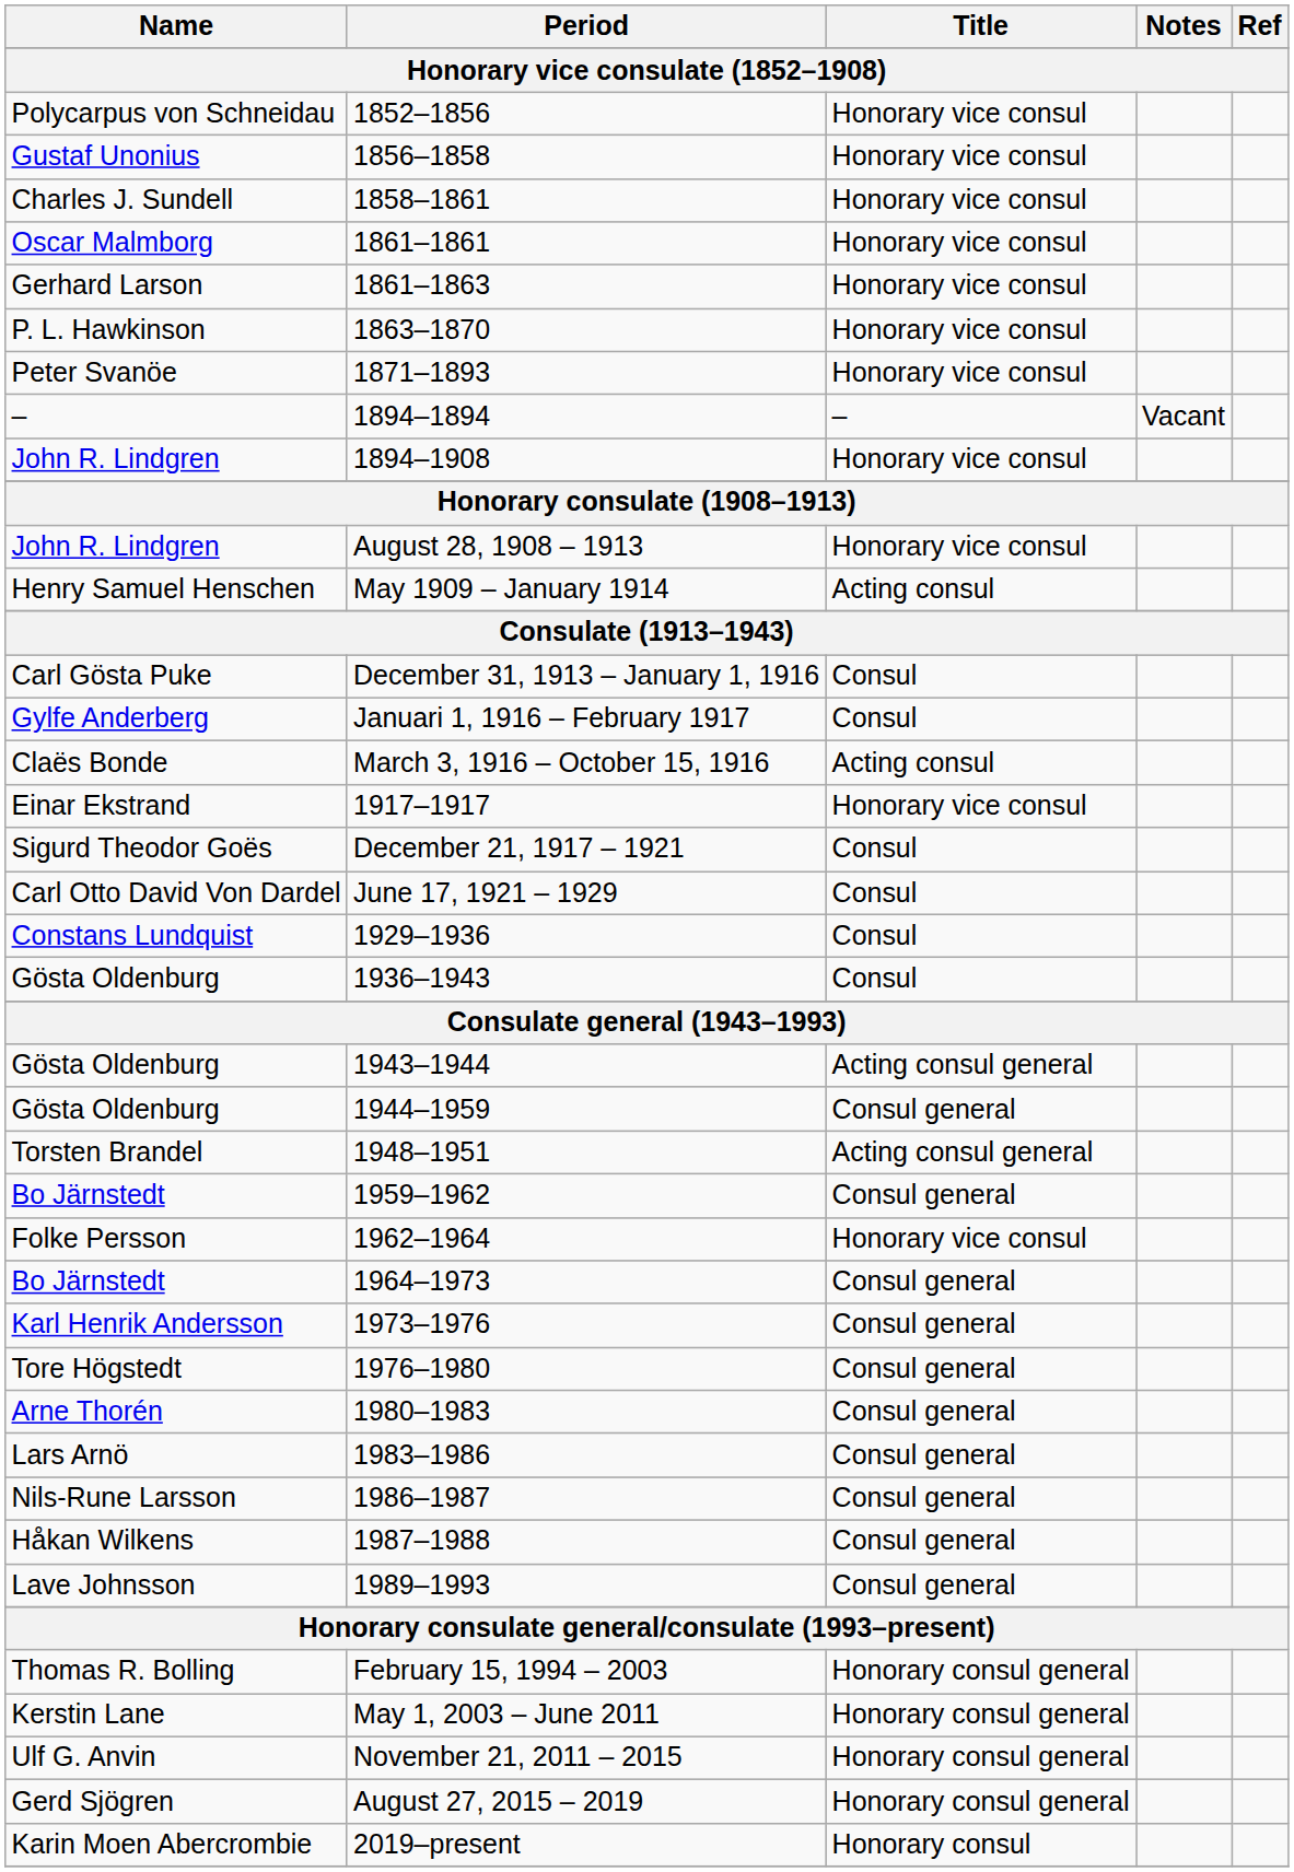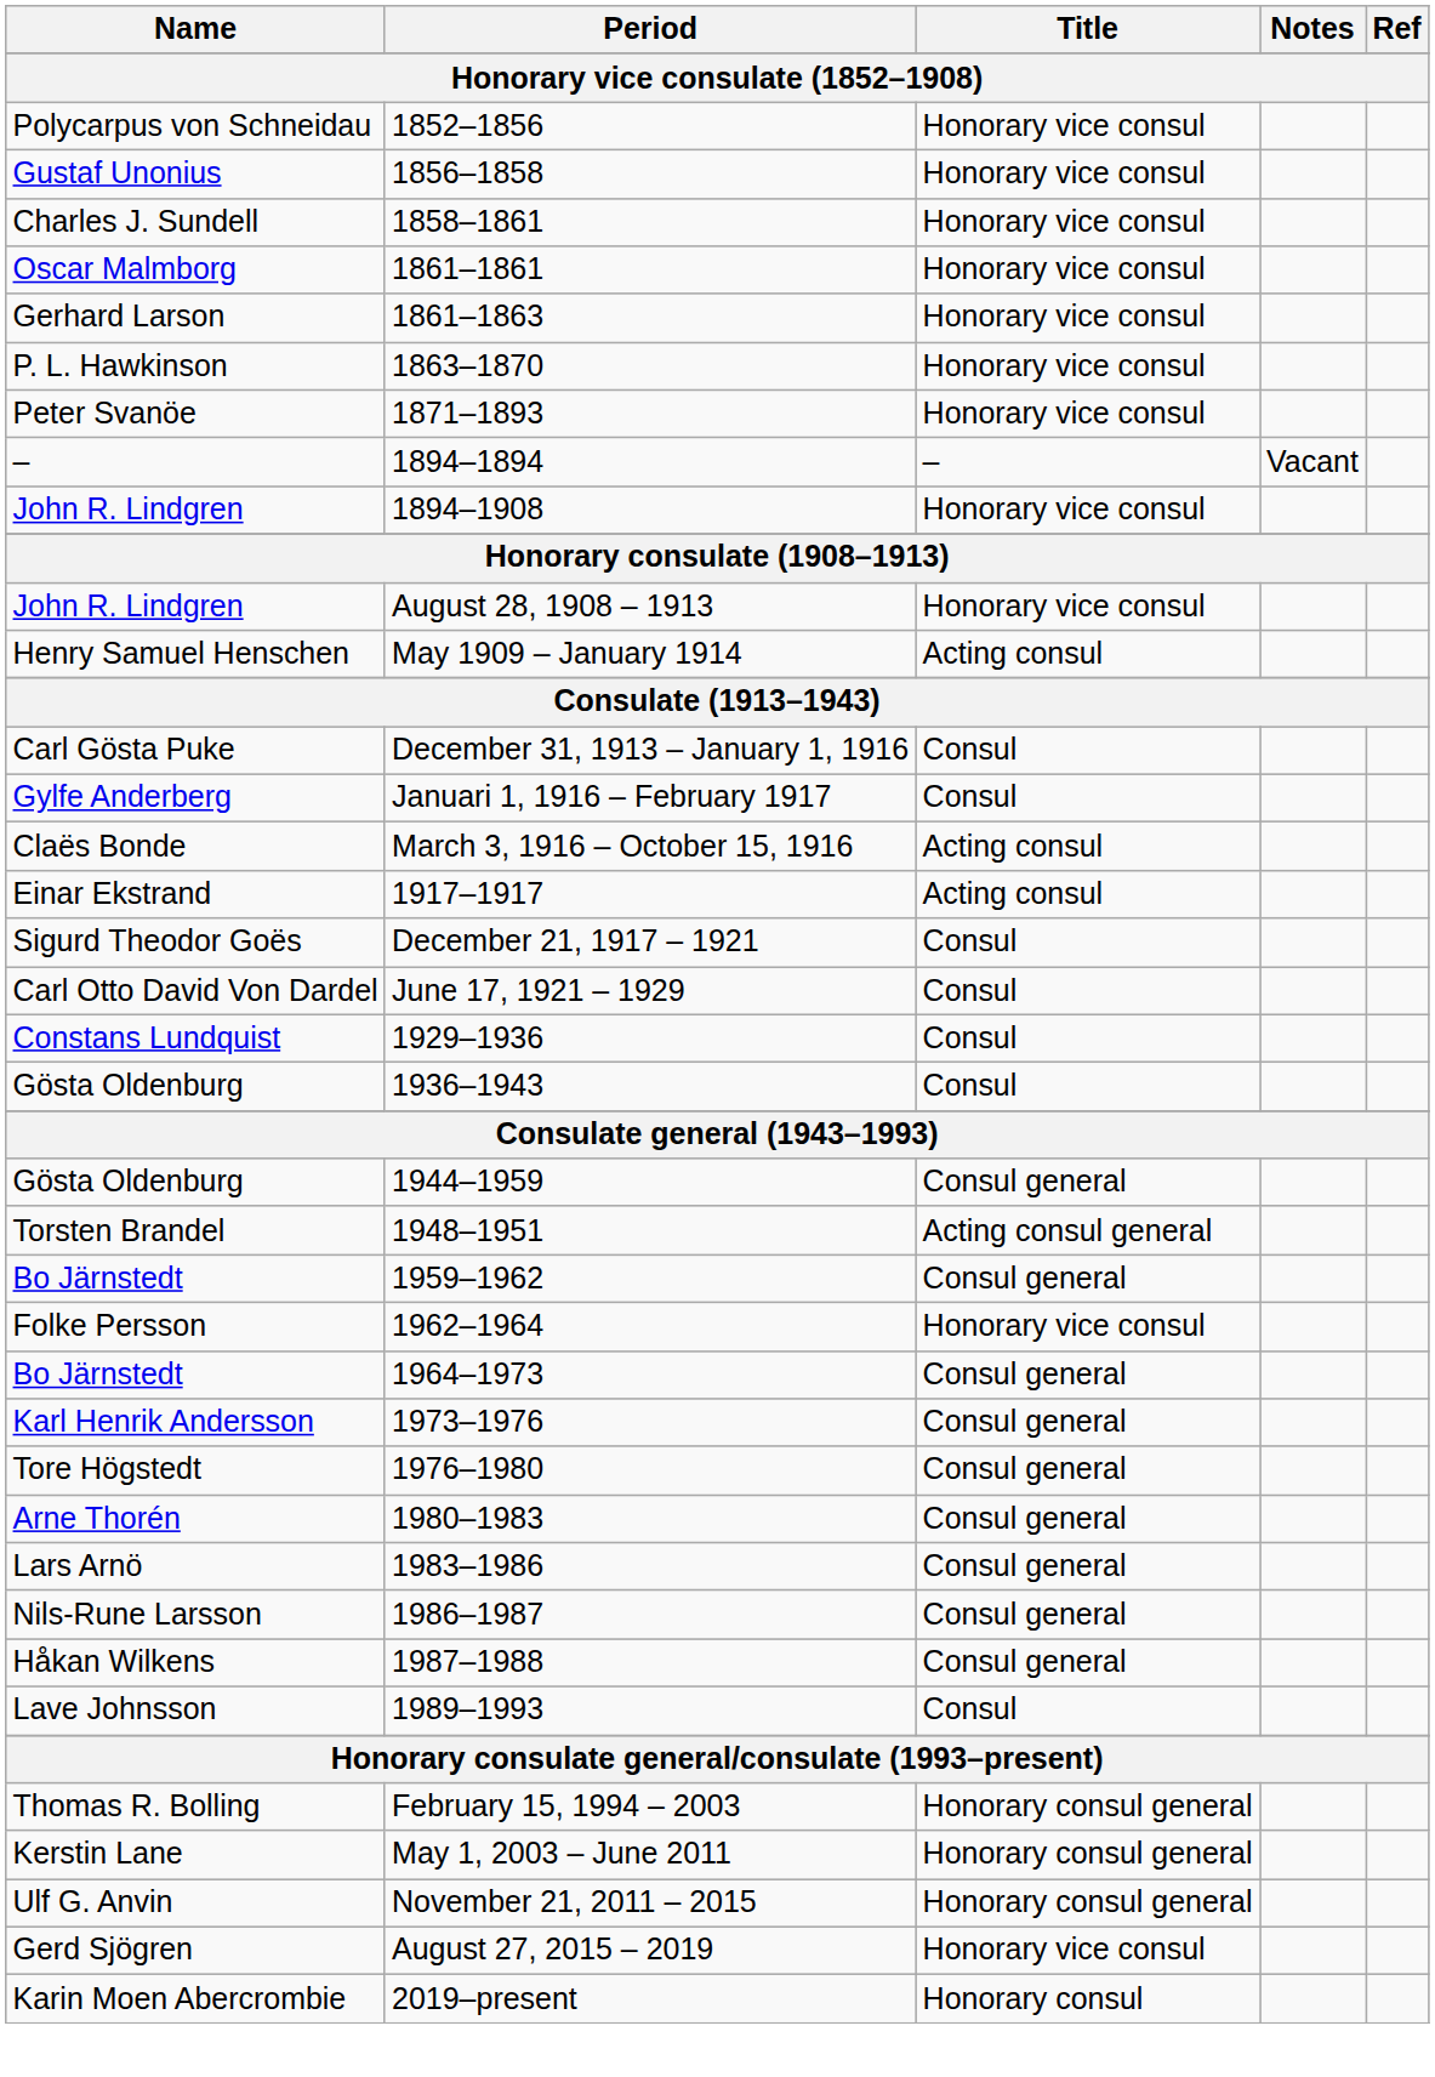1917–1917 | Title: Honorary vice consul -> Acting consul
- row: Gösta Oldenburg | 1943–1944 | Acting consul general
1989–1993 | Title: Consul general -> Consul
August 27, 2015 – 2019 | Title: Honorary consul general -> Honorary vice consul
